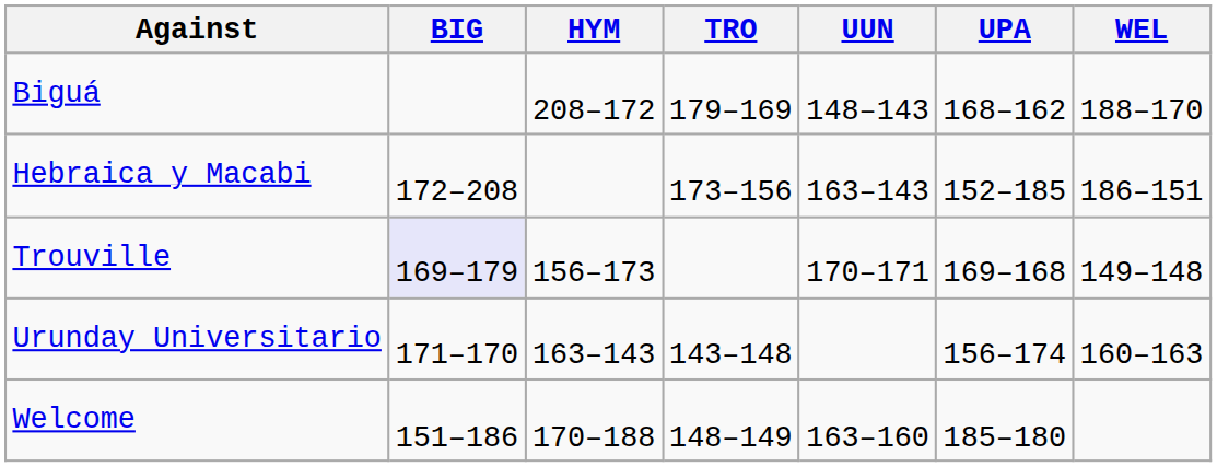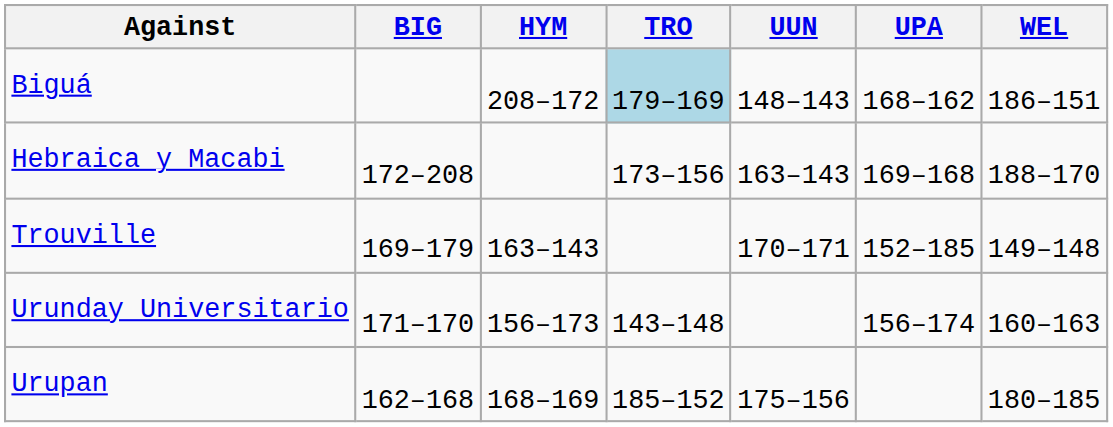Biguá | TRO: no background -> lightblue background
Biguá | WEL: 188–170 -> 186–151
Hebraica y Macabi | UPA: 152–185 -> 169–168
Hebraica y Macabi | WEL: 186–151 -> 188–170
Trouville | BIG: lavender background -> no background
Trouville | HYM: 156–173 -> 163–143
Trouville | UPA: 169–168 -> 152–185
Urunday Universitario | HYM: 163–143 -> 156–173
+ row: Urupan | 162–168 | 168–169 | 185–152 | 175–156 | 180–185
- row: Welcome | 151–186 | 170–188 | 148–149 | 163–160 | 185–180
